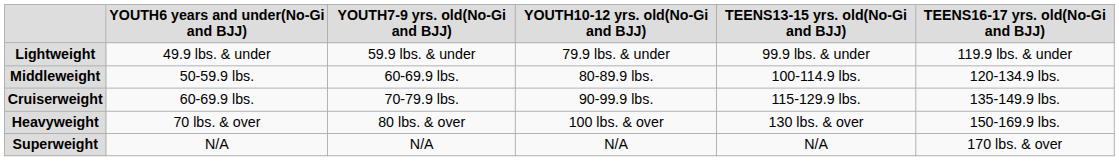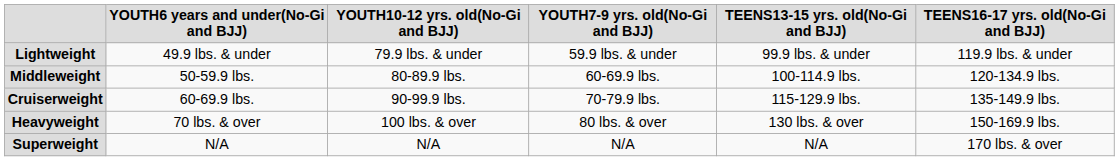columns swapped: YOUTH7-9 yrs. old(No-Gi and BJJ) <-> YOUTH10-12 yrs. old(No-Gi and BJJ)
